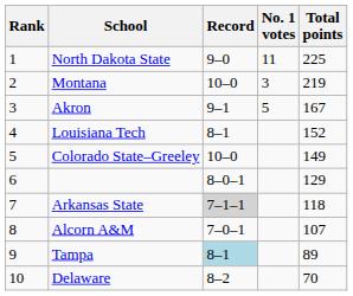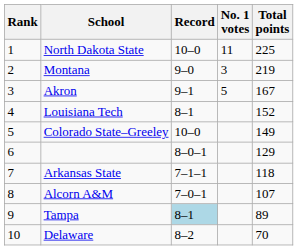North Dakota State | Record: 9–0 -> 10–0
Montana | Record: 10–0 -> 9–0
Arkansas State | Record: lightgrey background -> no background
